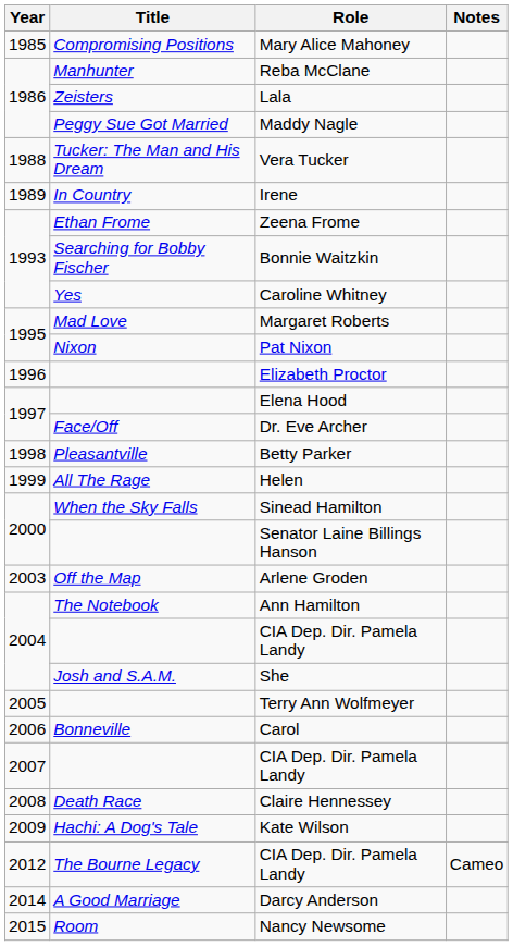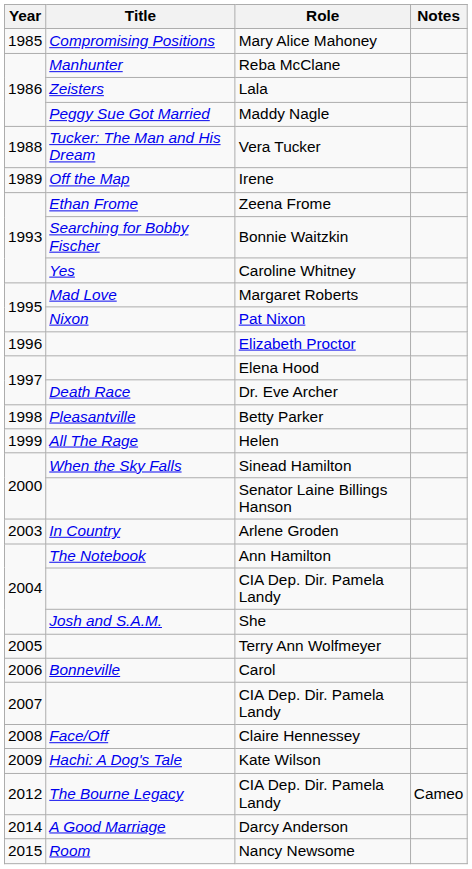Irene | Title: In Country -> Off the Map
Dr. Eve Archer | Title: Face/Off -> Death Race
Arlene Groden | Title: Off the Map -> In Country
Claire Hennessey | Title: Death Race -> Face/Off
